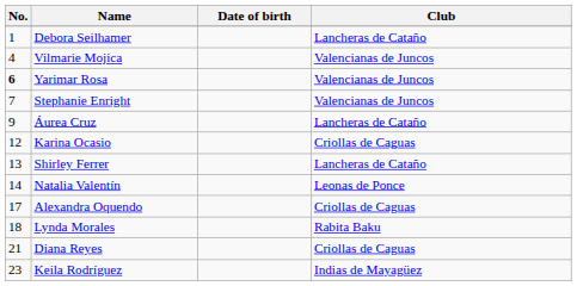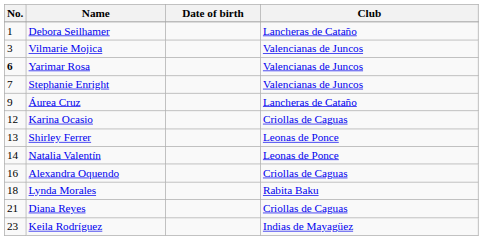Vilmarie Mojica | No.: 4 -> 3
Shirley Ferrer | Club: Lancheras de Cataño -> Leonas de Ponce
Alexandra Oquendo | No.: 17 -> 16
